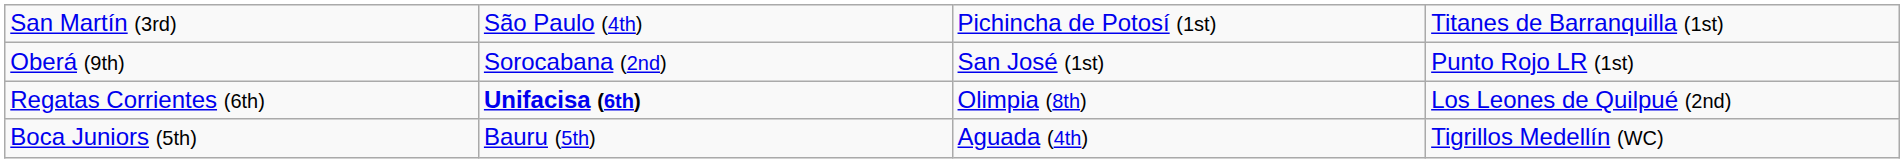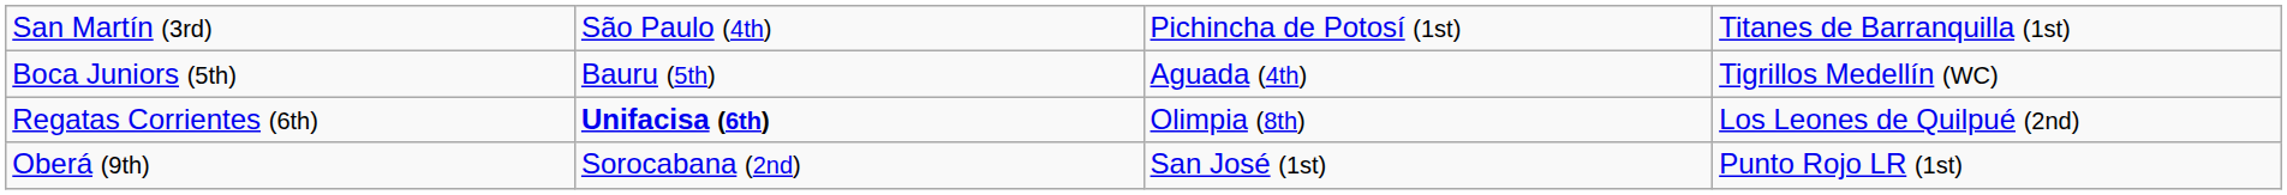rows swapped: Boca Juniors (5th) <-> Oberá (9th)
